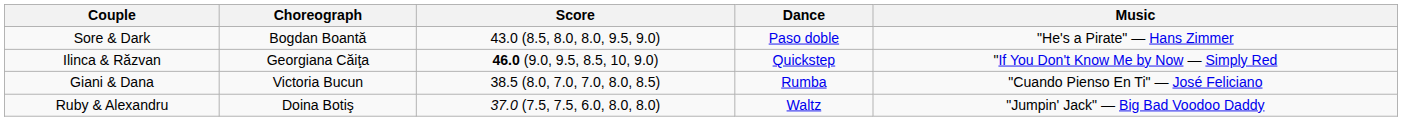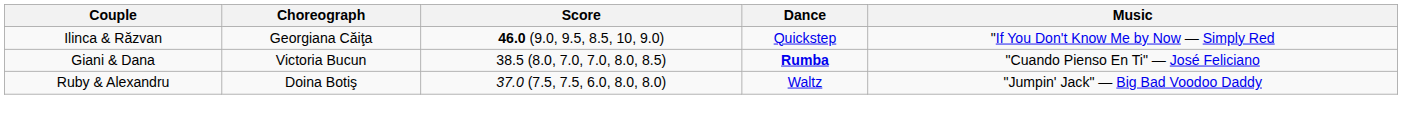- row: Sore & Dark | Bogdan Boantă | 43.0 (8.5, 8.0, 8.0, 9.5, 9.0) | Paso doble | "He's a Pirate" — Hans Zimmer
Giani & Dana | Dance: normal -> bold
